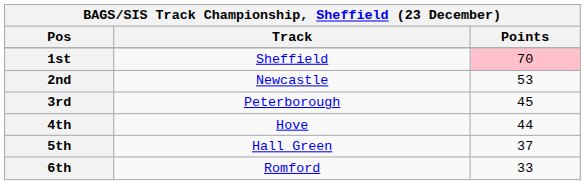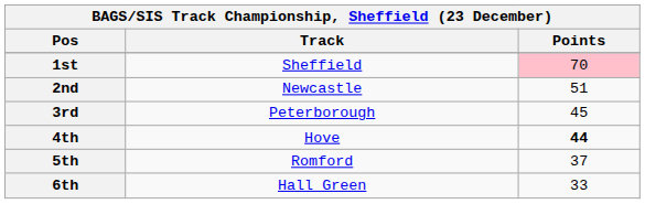2nd | Points: 53 -> 51
4th | Points: normal -> bold
5th | Track: Hall Green -> Romford
6th | Track: Romford -> Hall Green
